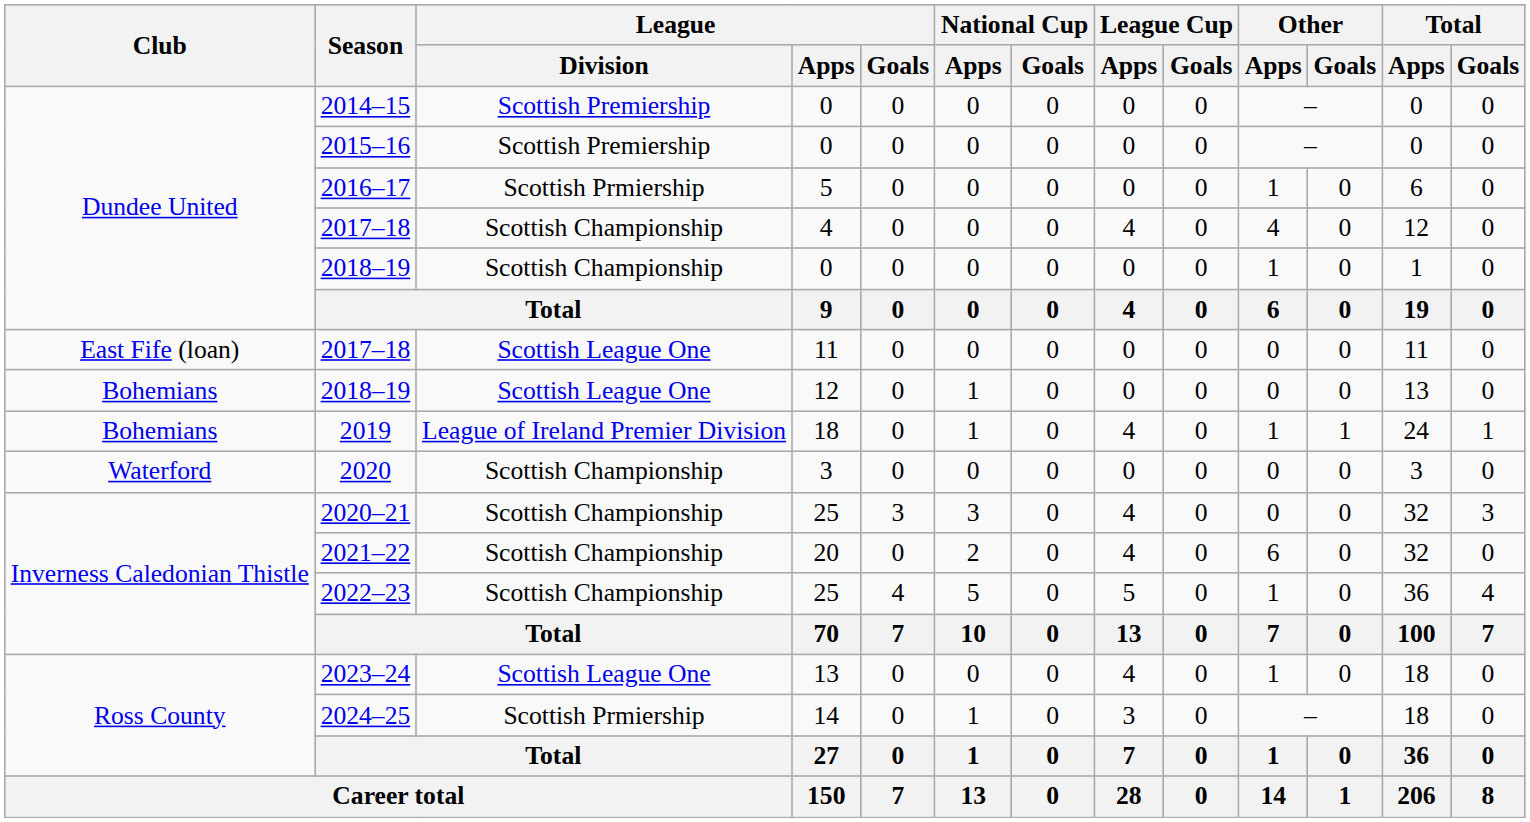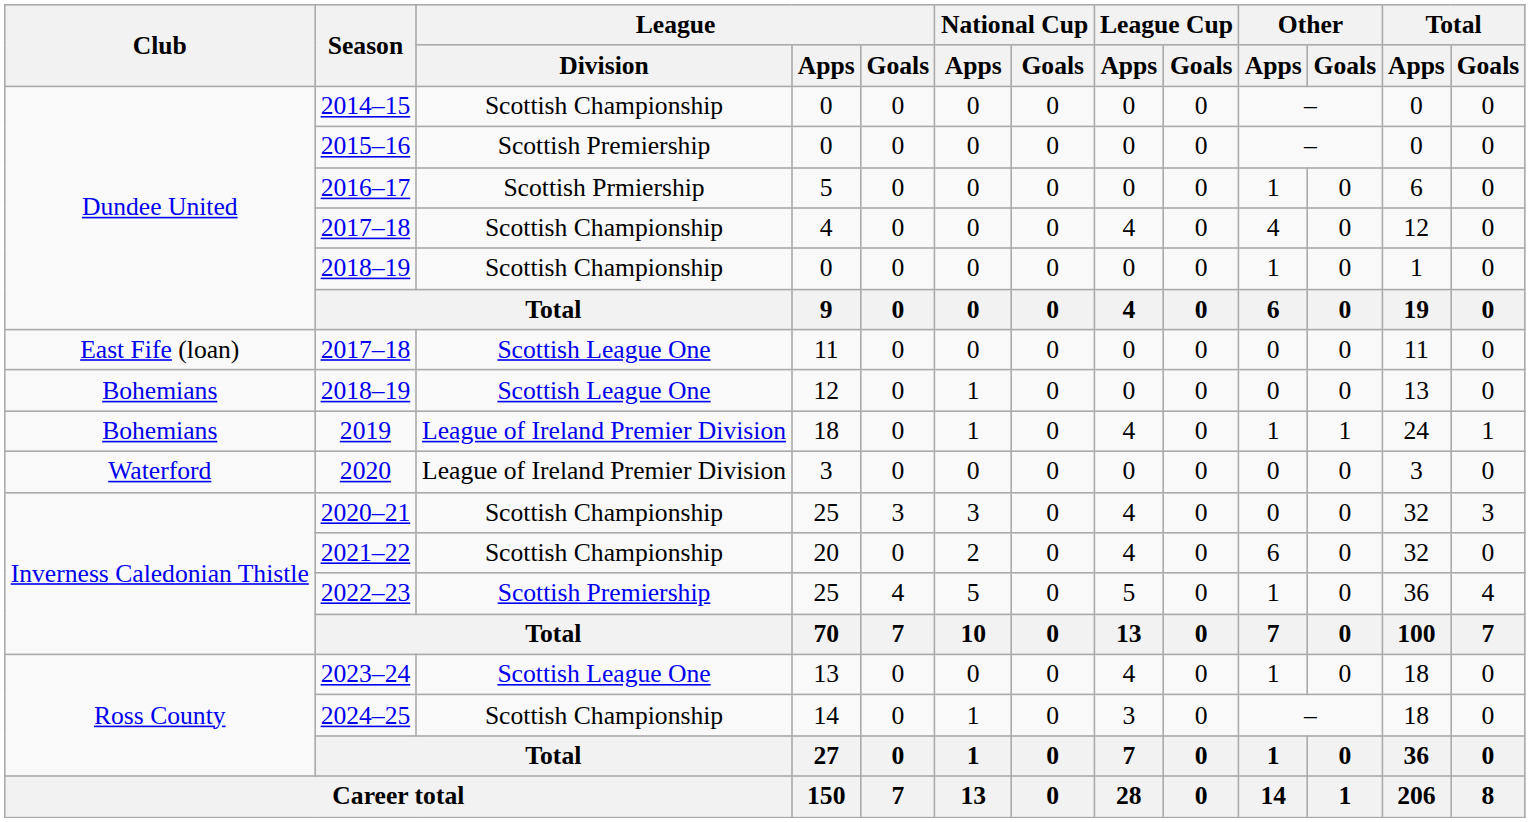2014–15 | League / Division: Scottish Premiership -> Scottish Championship
2020 | League / Division: Scottish Championship -> League of Ireland Premier Division
2022–23 | League / Division: Scottish Championship -> Scottish Premiership
2024–25 | League / Division: Scottish Prmiership -> Scottish Championship
